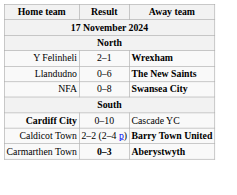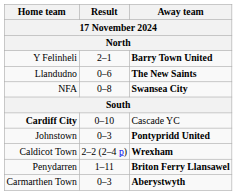Y Felinheli | Away team: Wrexham -> Barry Town United
+ row: Johnstown | 0–3 | Pontypridd United
Caldicot Town | Away team: Barry Town United -> Wrexham
+ row: Penydarren | 1–11 | Briton Ferry Llansawel
Carmarthen Town | Result: bold -> normal
